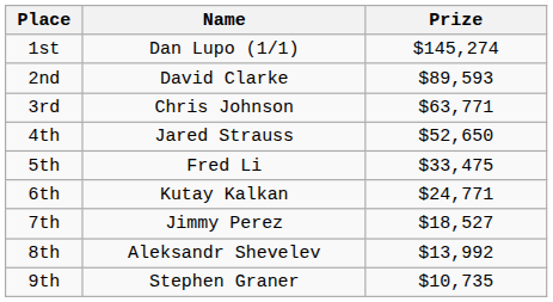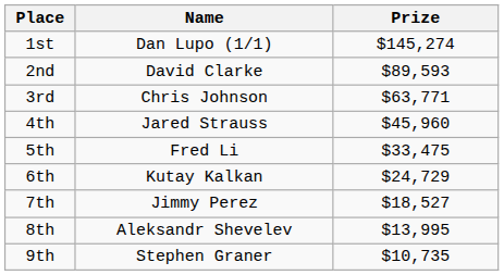4th | Prize: $52,650 -> $45,960
6th | Prize: $24,771 -> $24,729
8th | Prize: $13,992 -> $13,995
